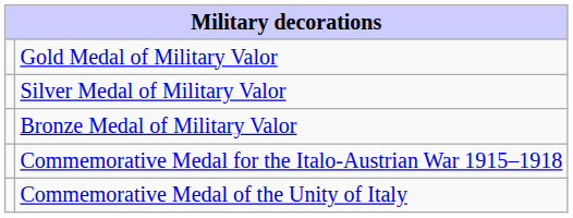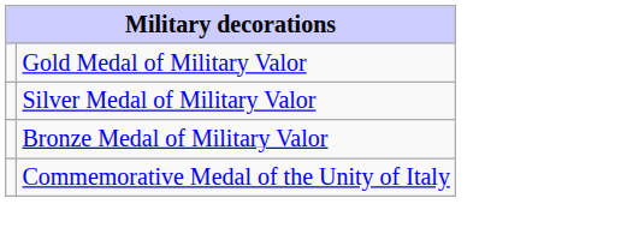- row: Commemorative Medal for the Italo-Austrian War 1915–1918
